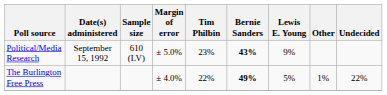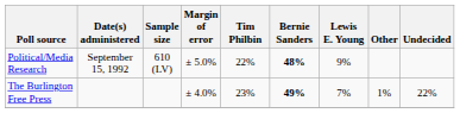Political/Media Research | Tim Philbin: 23% -> 22%
Political/Media Research | Bernie Sanders: 43% -> 48%
The Burlington Free Press | Tim Philbin: 22% -> 23%
The Burlington Free Press | Lewis E. Young: 5% -> 7%
